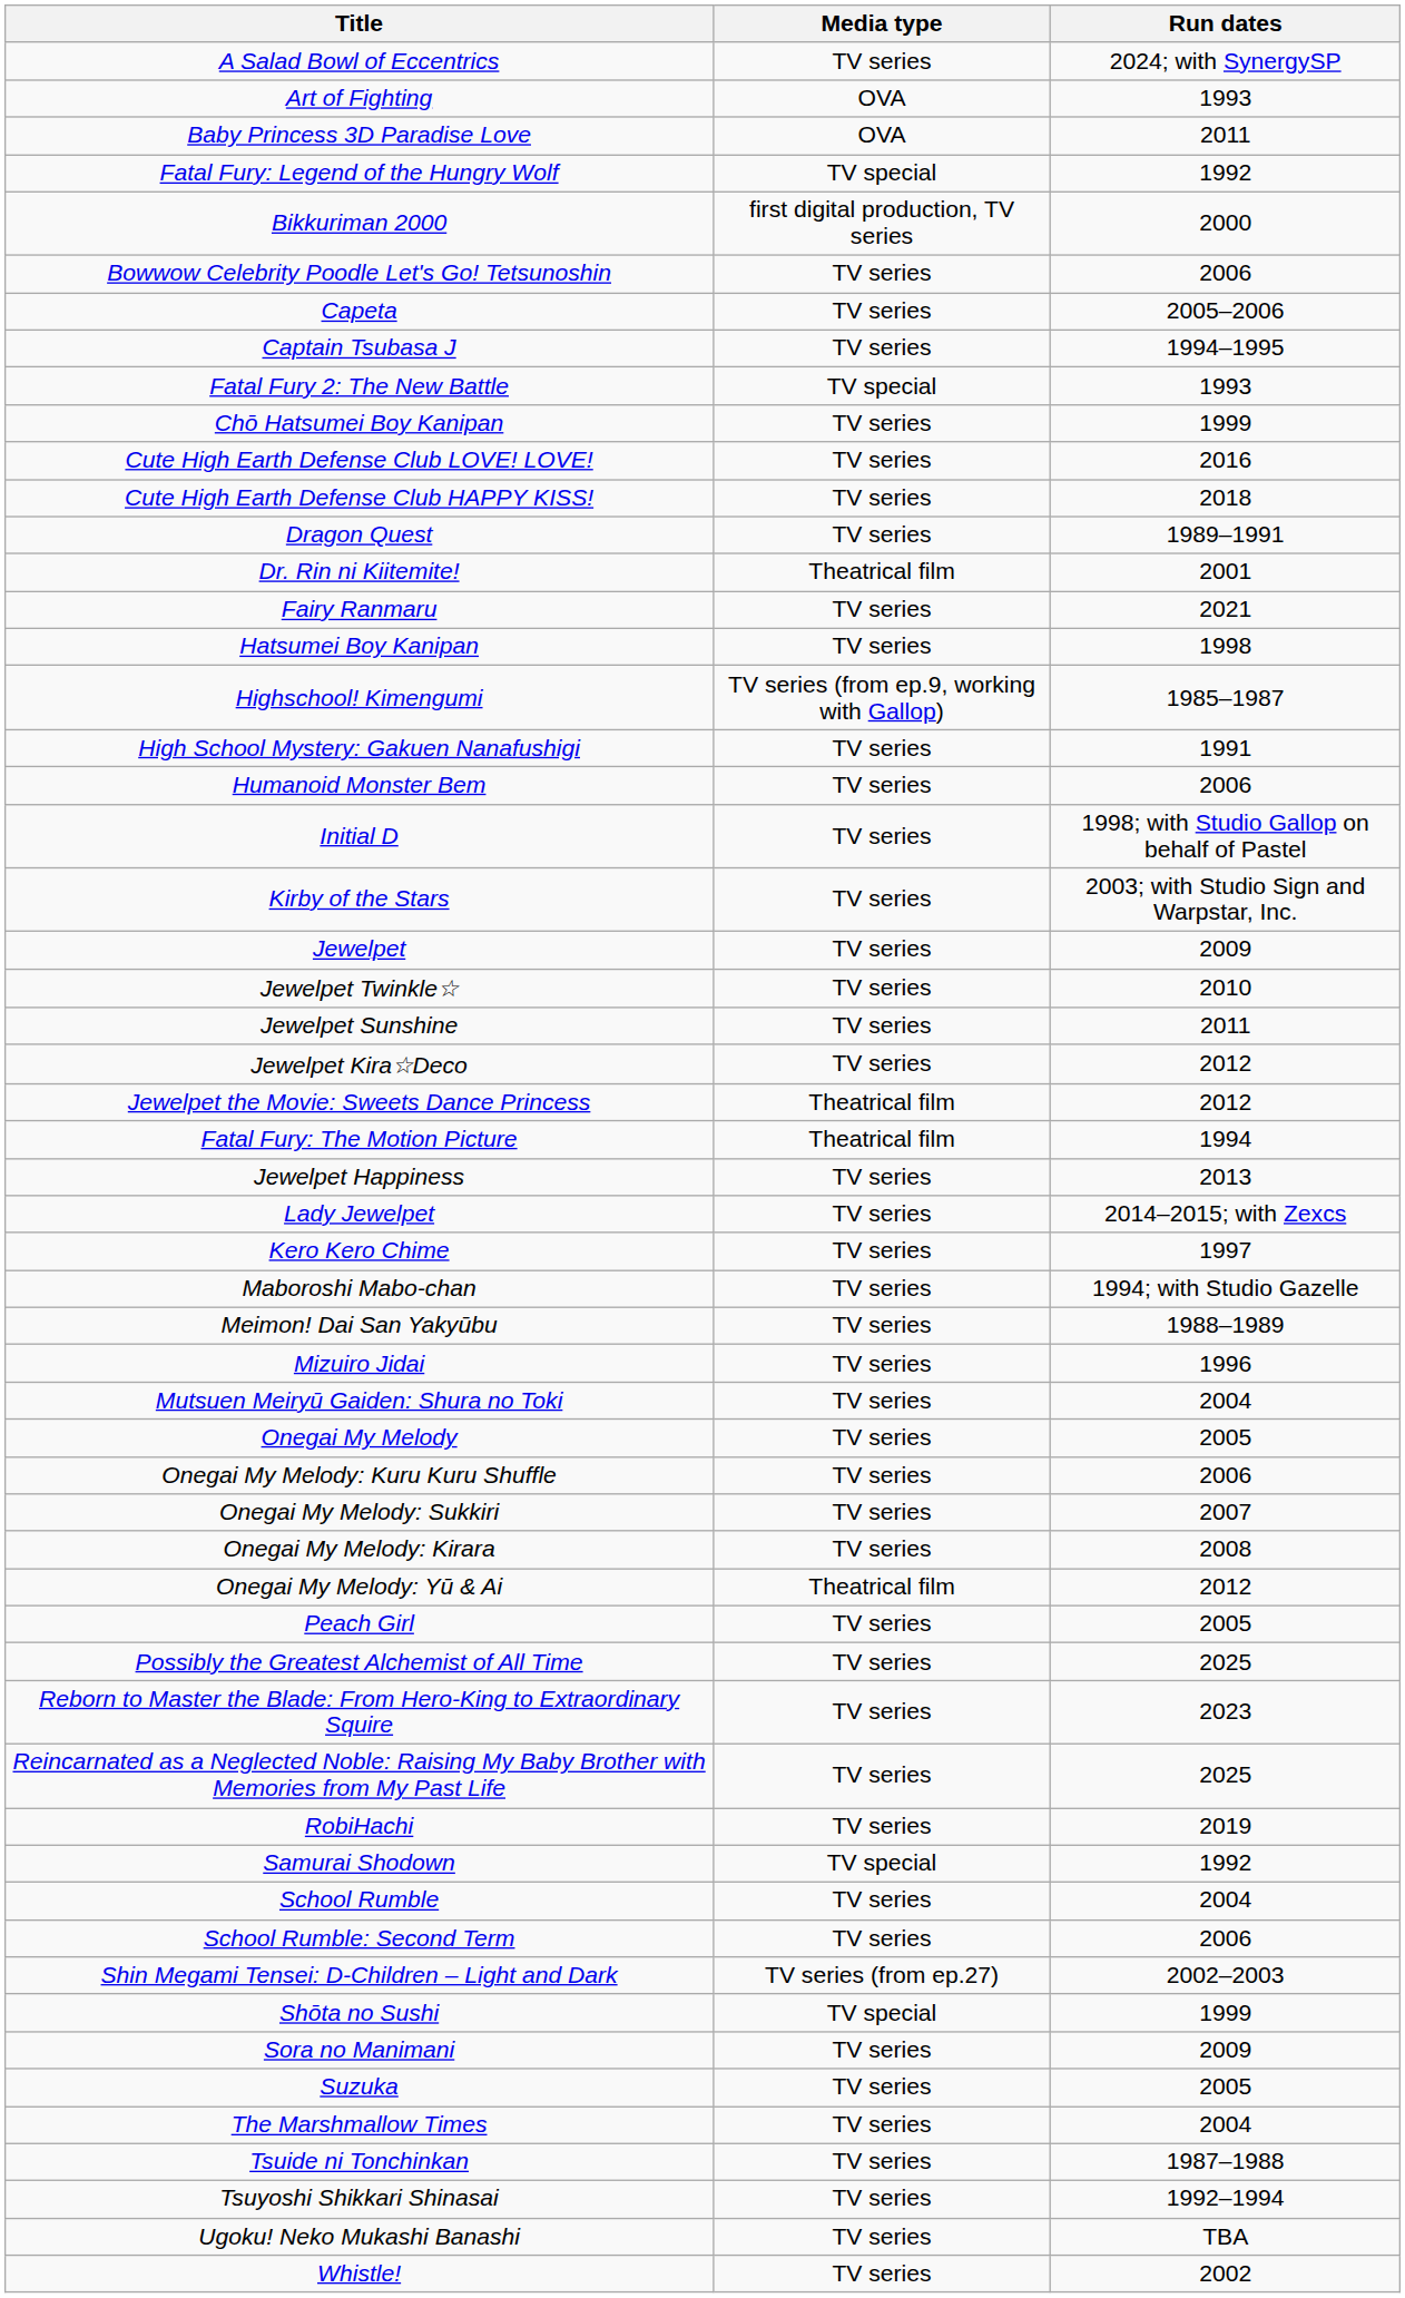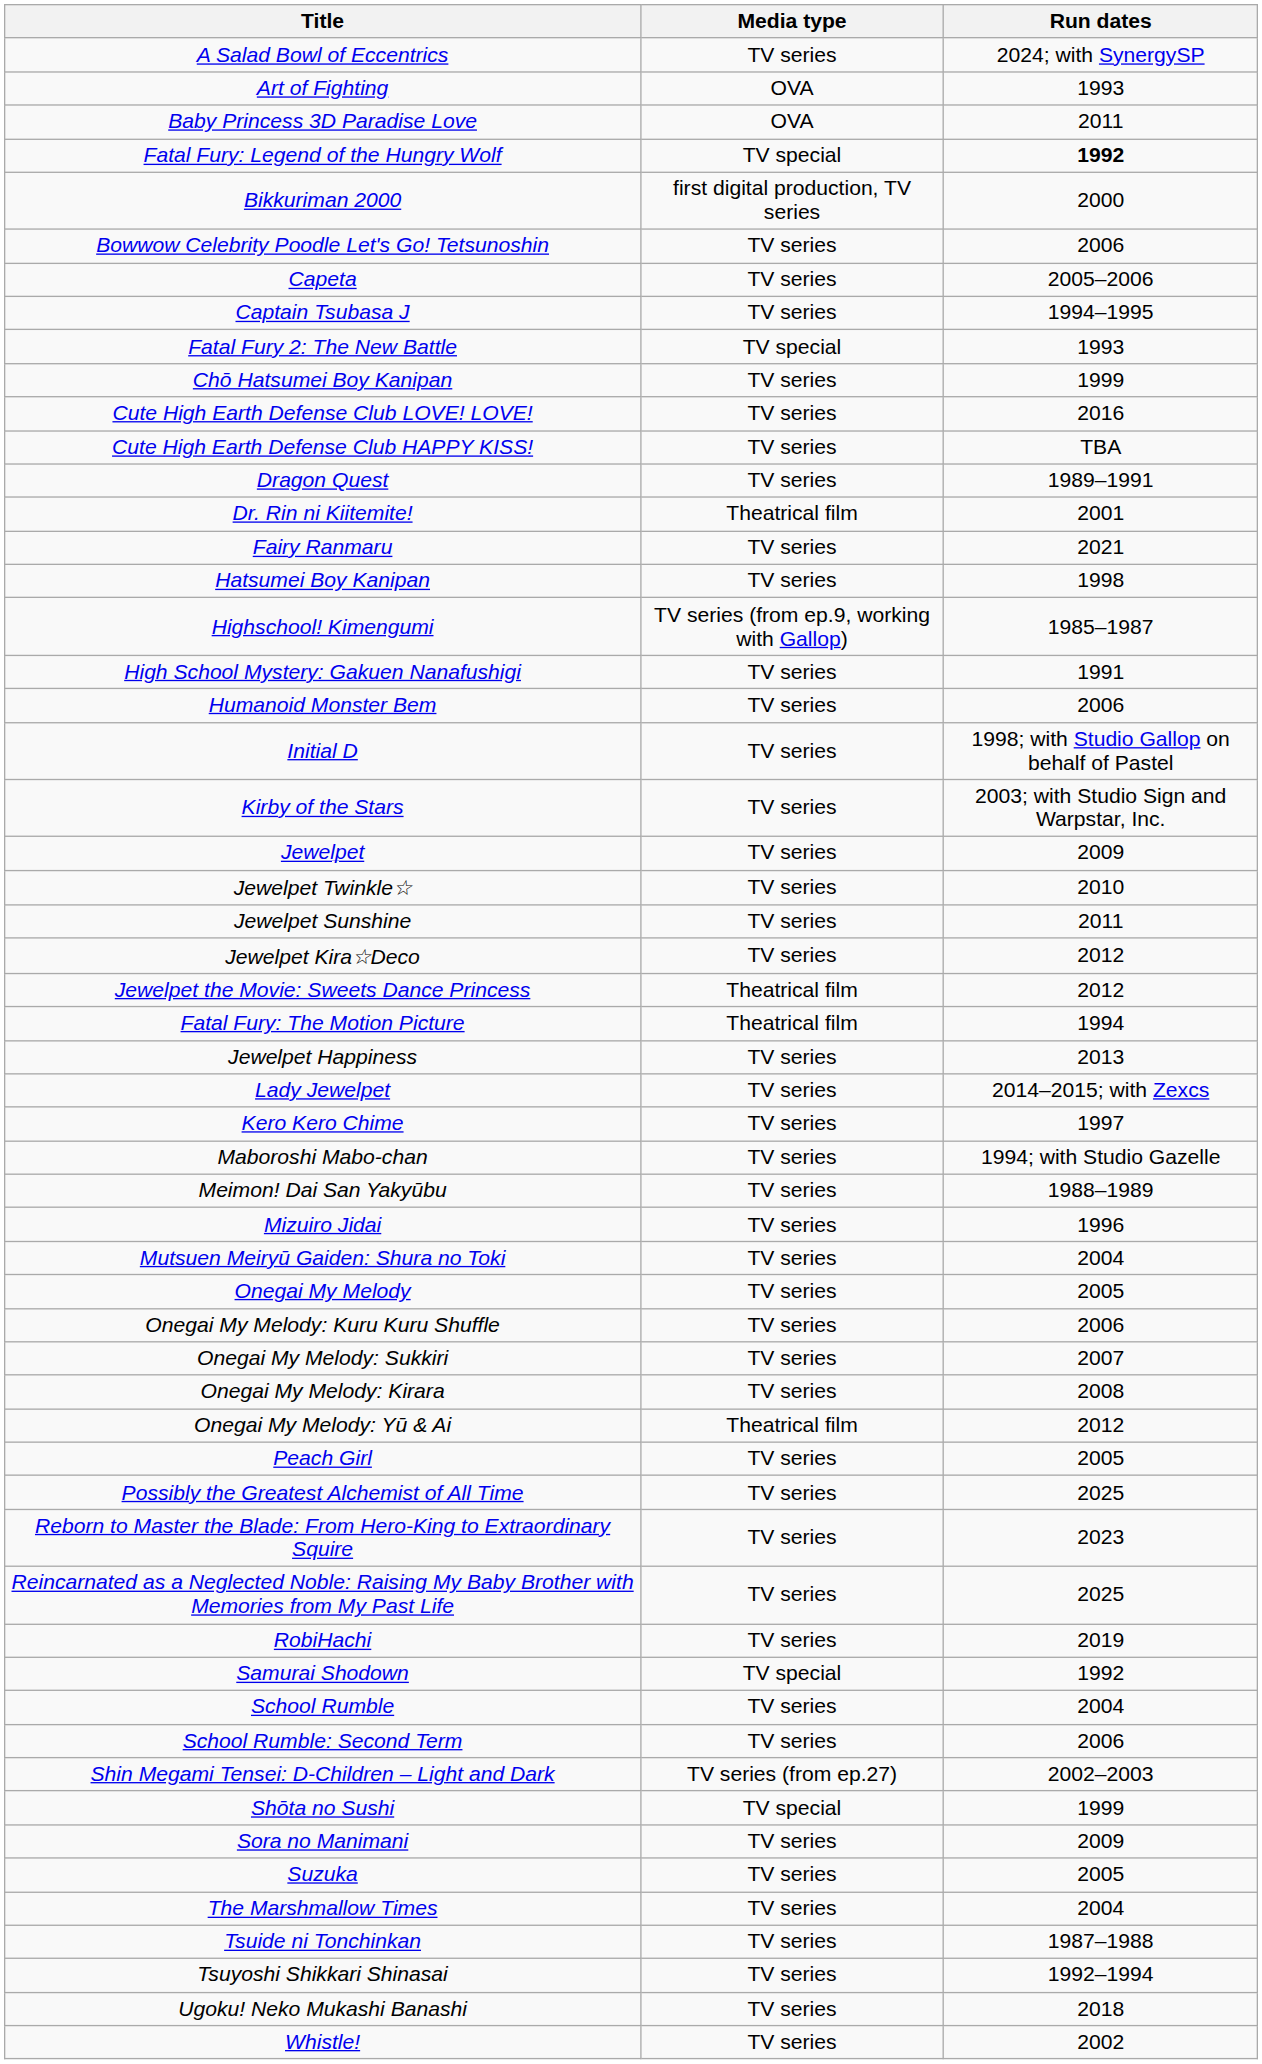Fatal Fury: Legend of the Hungry Wolf | Run dates: normal -> bold
Cute High Earth Defense Club HAPPY KISS! | Run dates: 2018 -> TBA
Ugoku! Neko Mukashi Banashi | Run dates: TBA -> 2018
